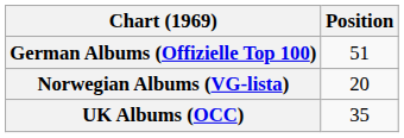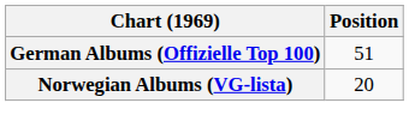- row: UK Albums (OCC) | 35
